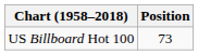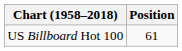US Billboard Hot 100 | Position: 73 -> 61
